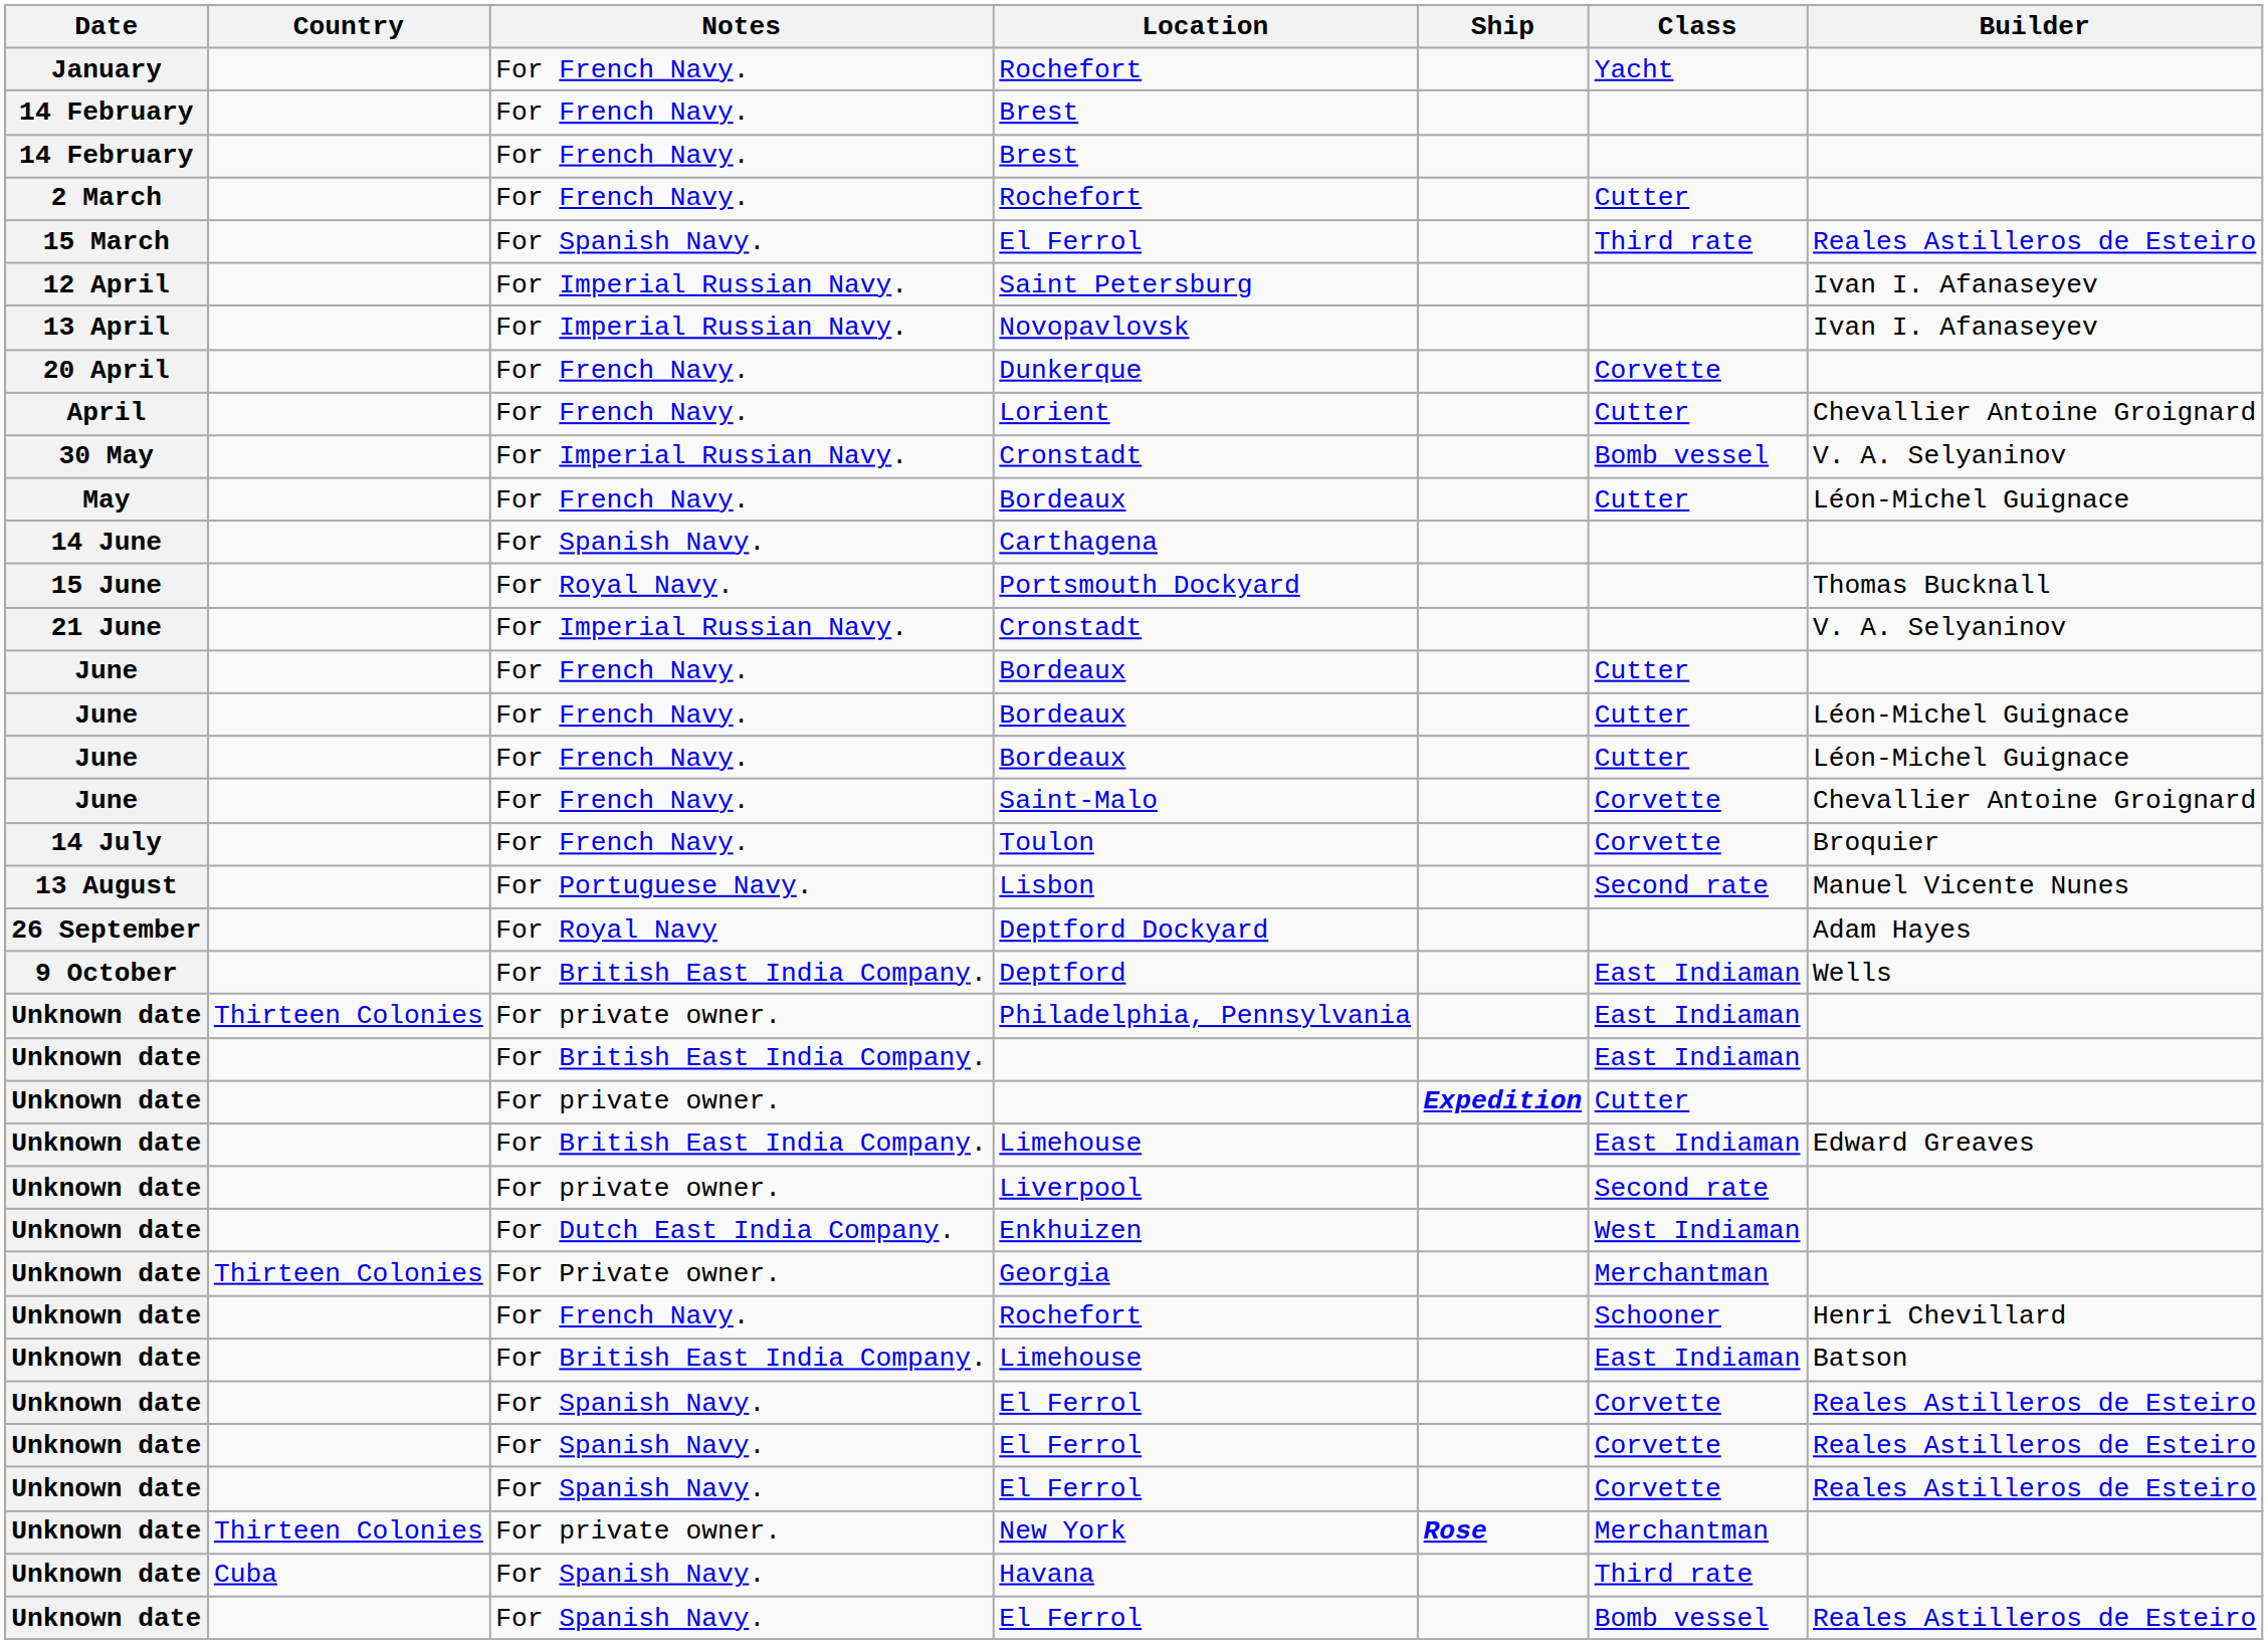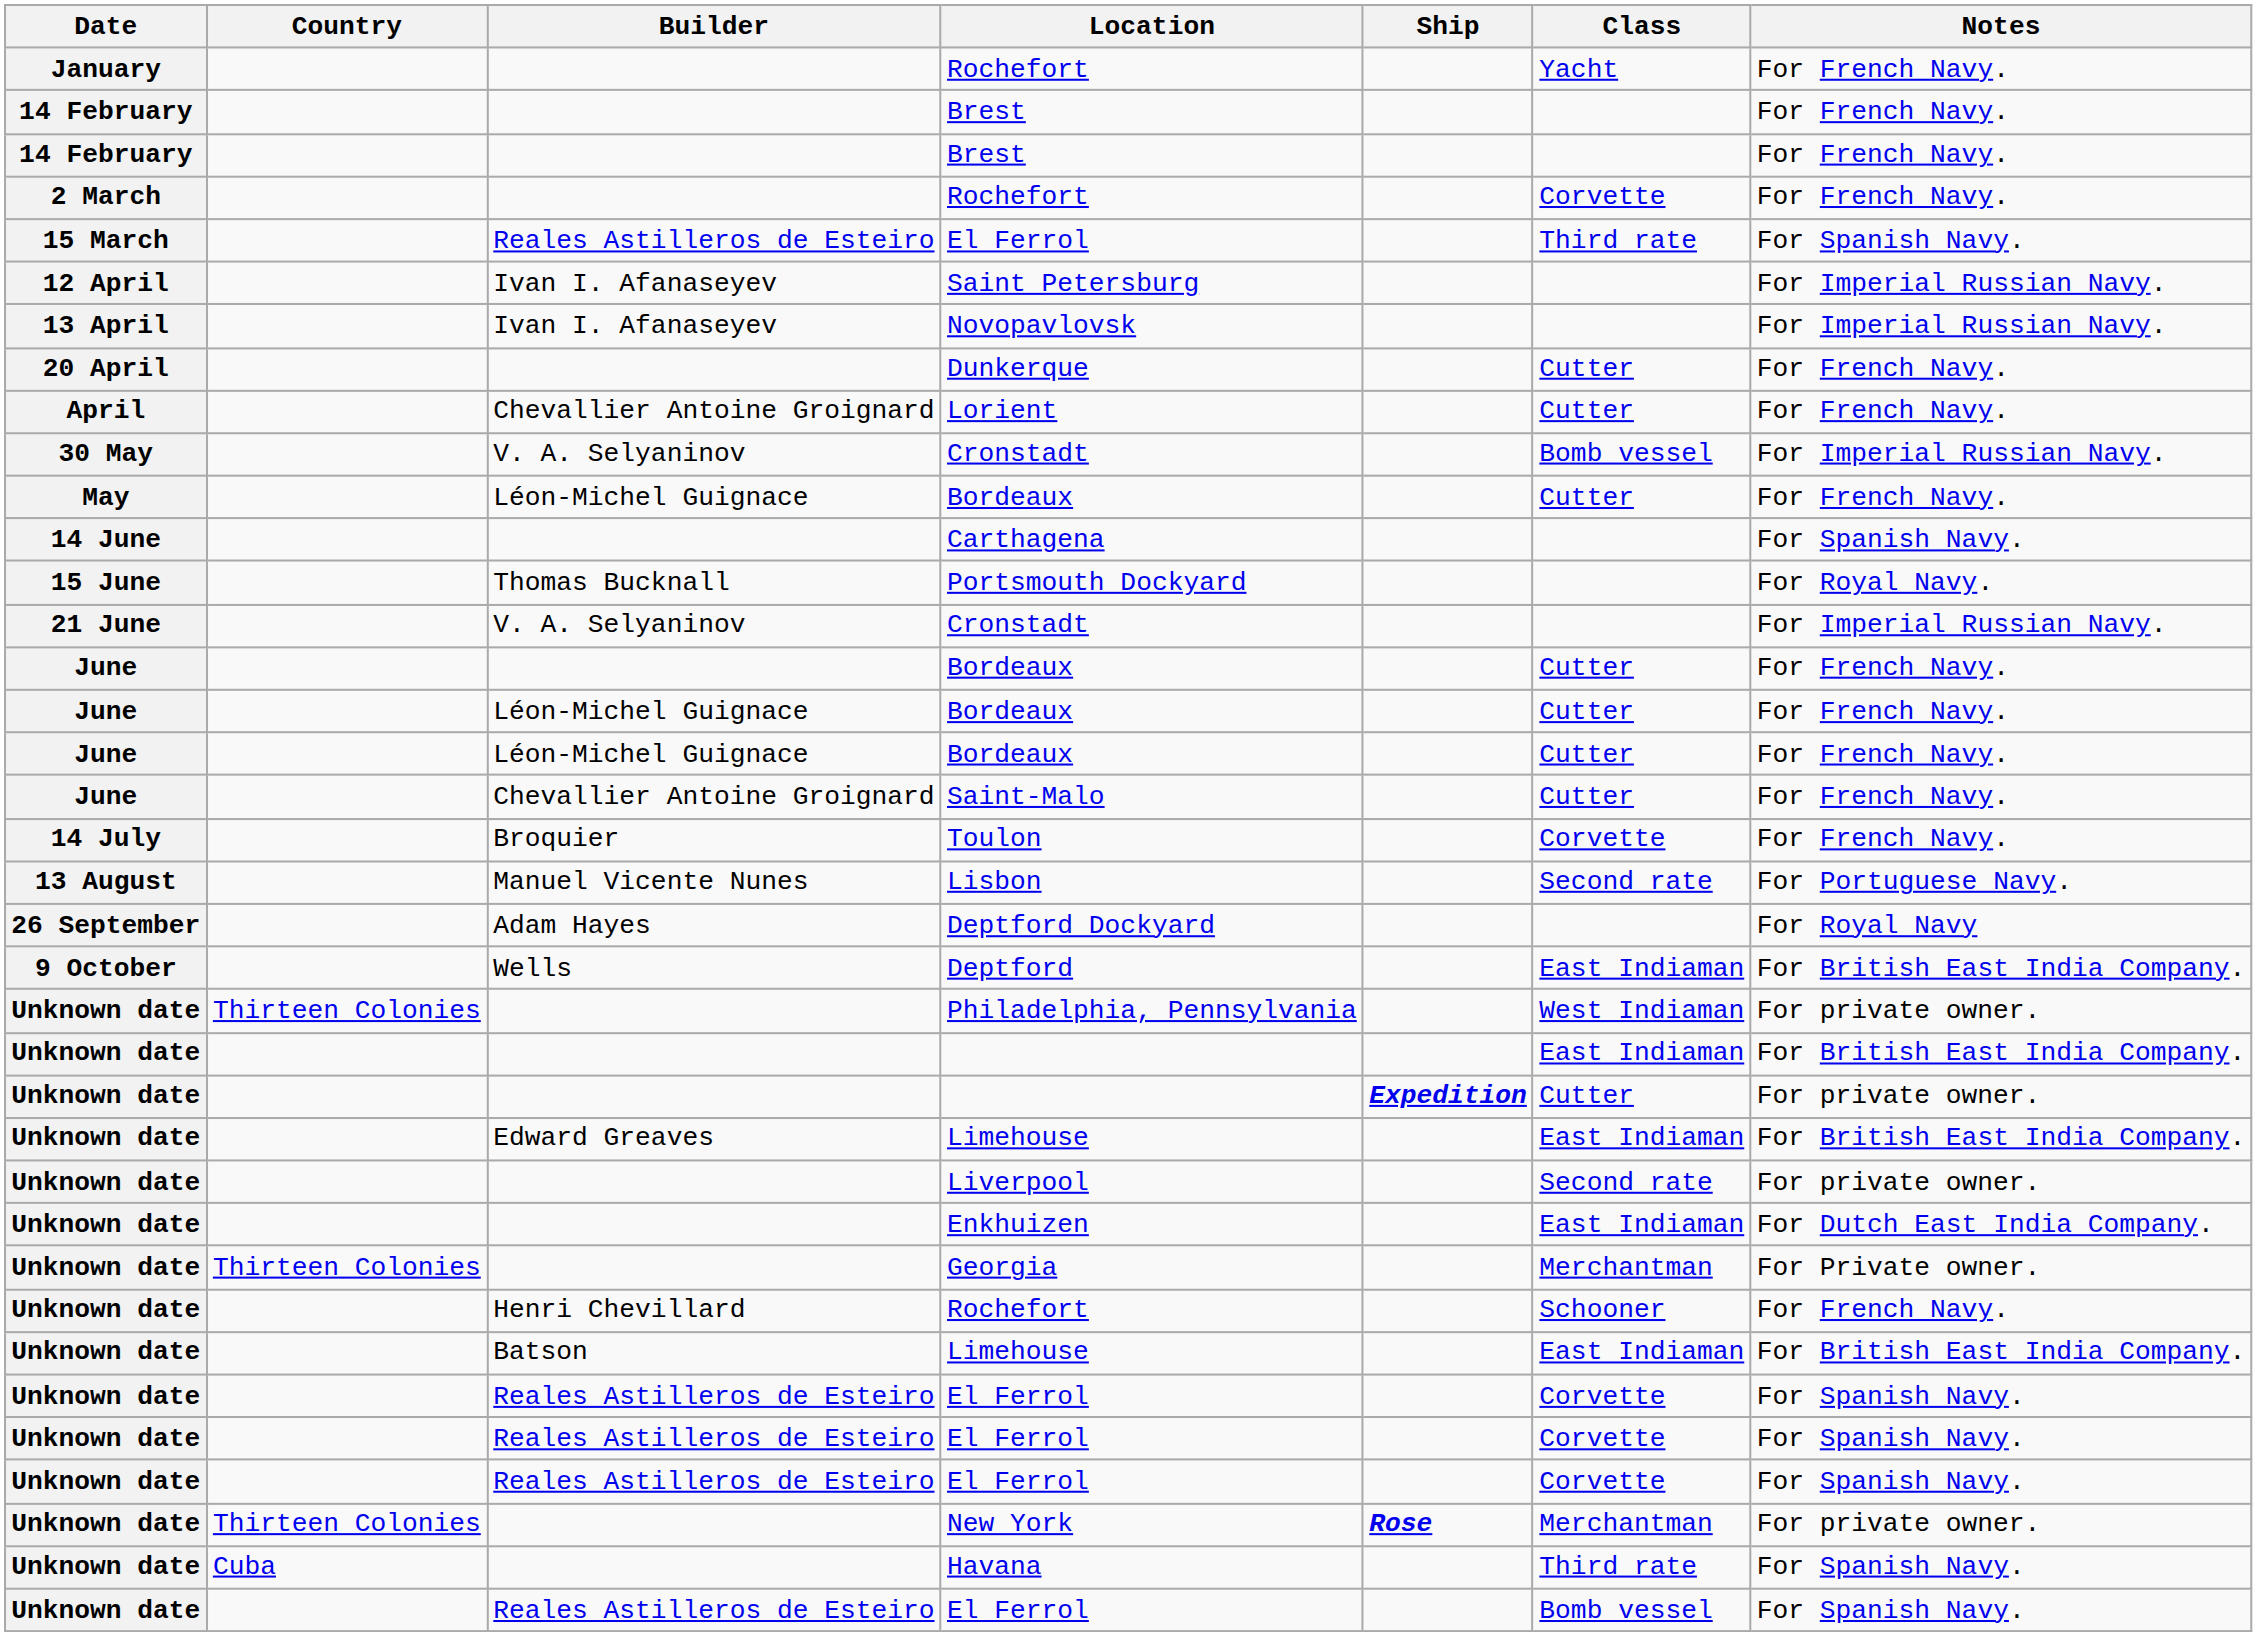columns swapped: Builder <-> Notes
2 March / Rochefort | Class: Cutter -> Corvette
Dunkerque | Class: Corvette -> Cutter
Saint-Malo | Class: Corvette -> Cutter
Philadelphia, Pennsylvania | Class: East Indiaman -> West Indiaman
Enkhuizen | Class: West Indiaman -> East Indiaman
